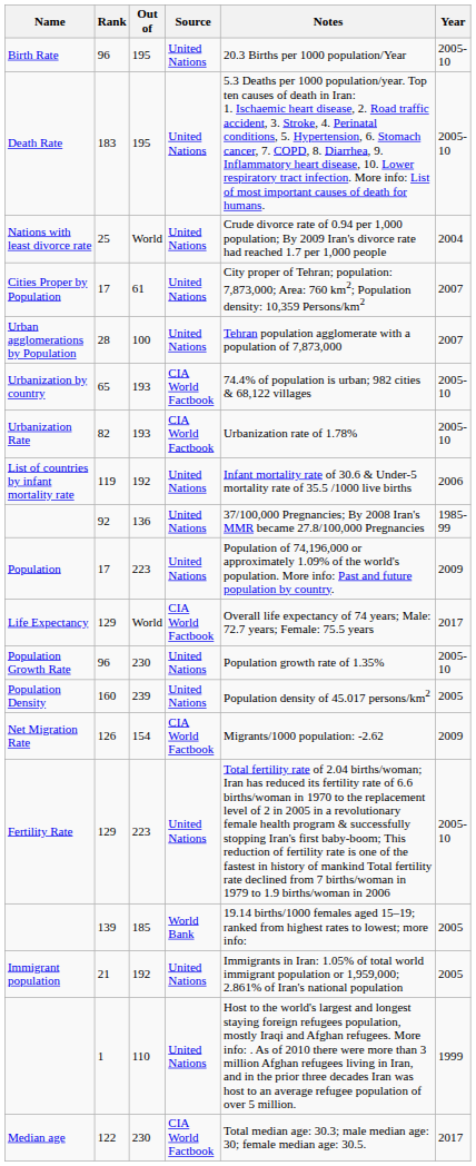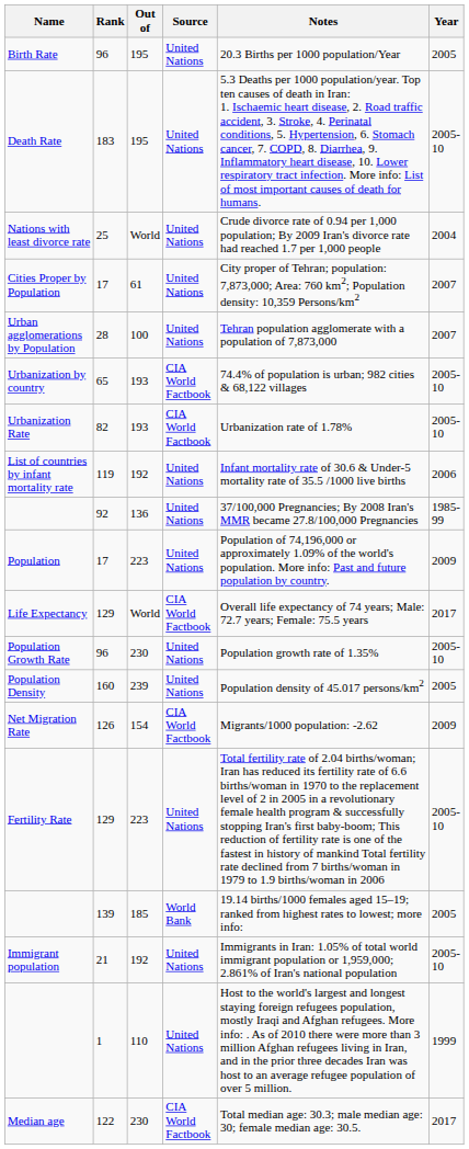Birth Rate | Year: 2005-10 -> 2005
Immigrant population | Year: 2005 -> 2005-10
